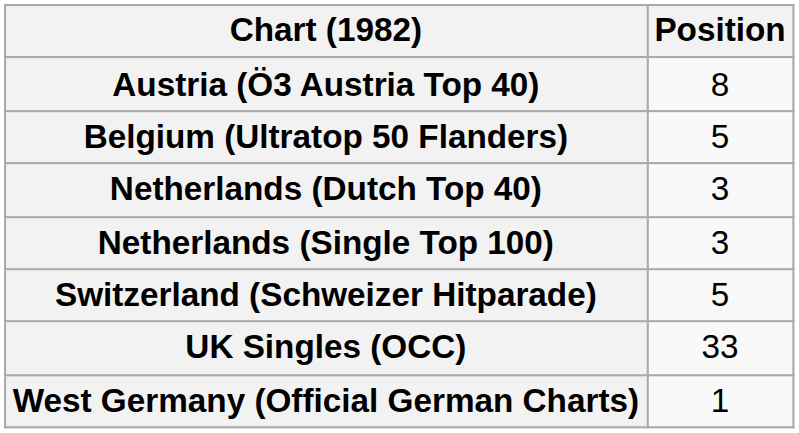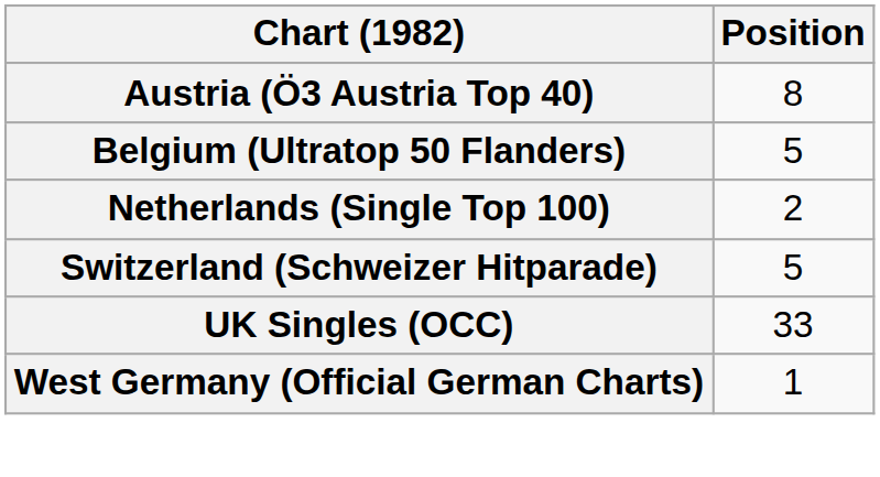- row: Netherlands (Dutch Top 40) | 3
Netherlands (Single Top 100) | Position: 3 -> 2
